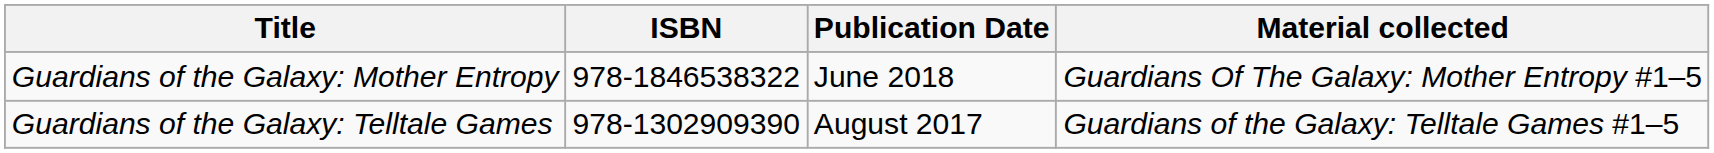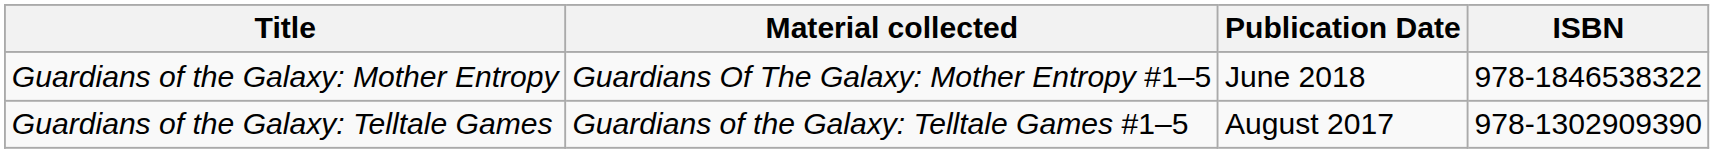columns swapped: Material collected <-> ISBN
